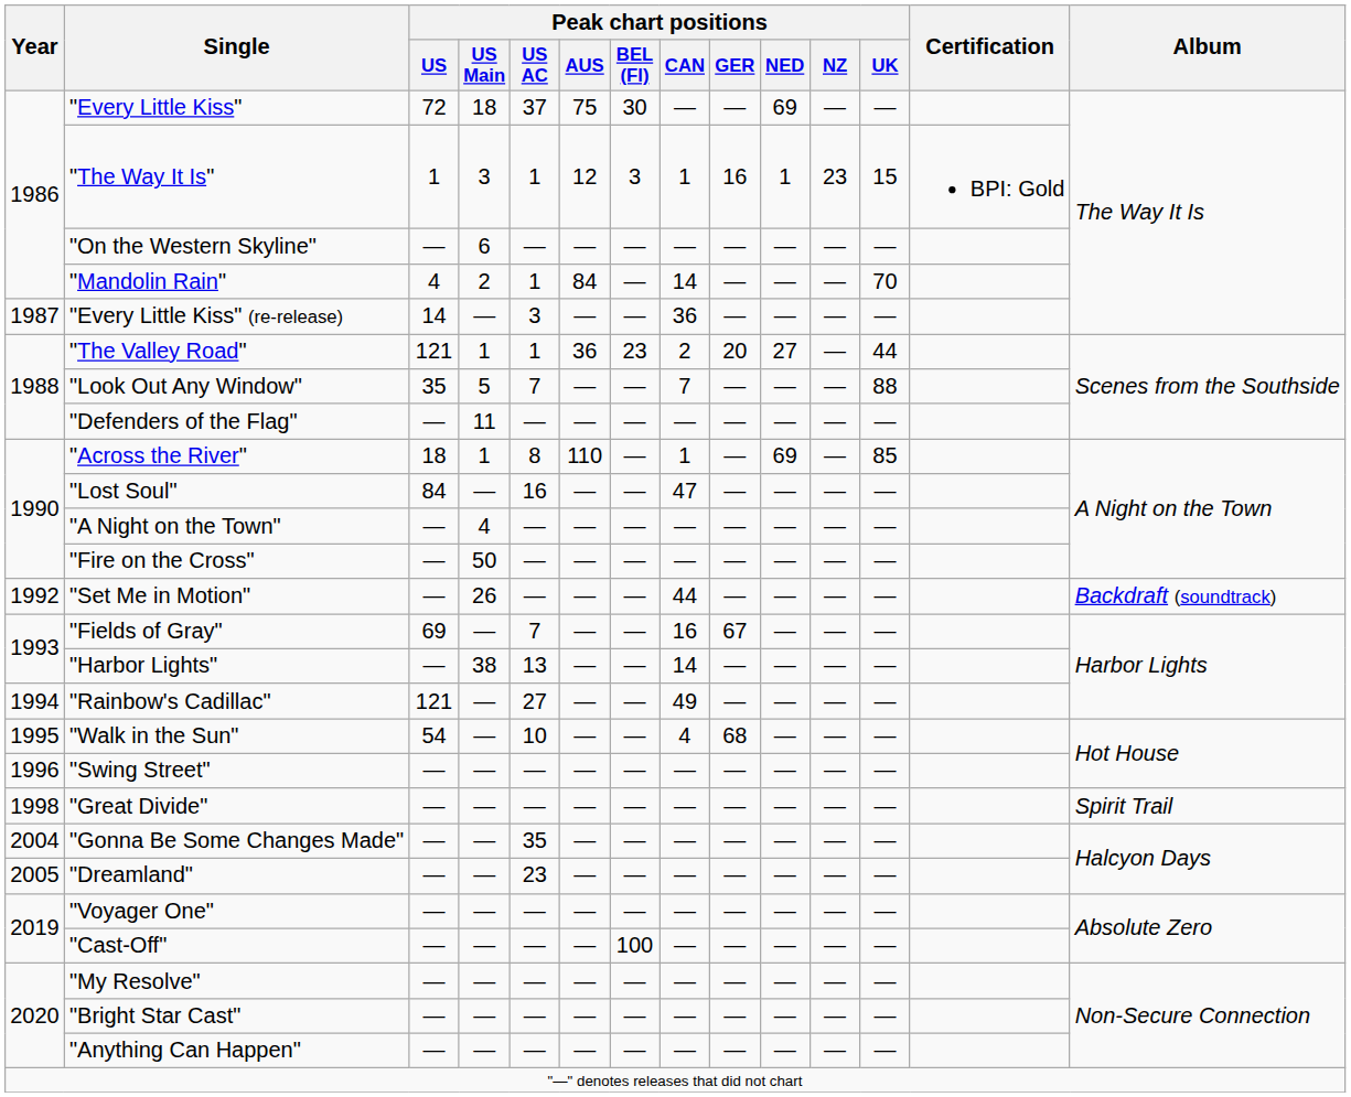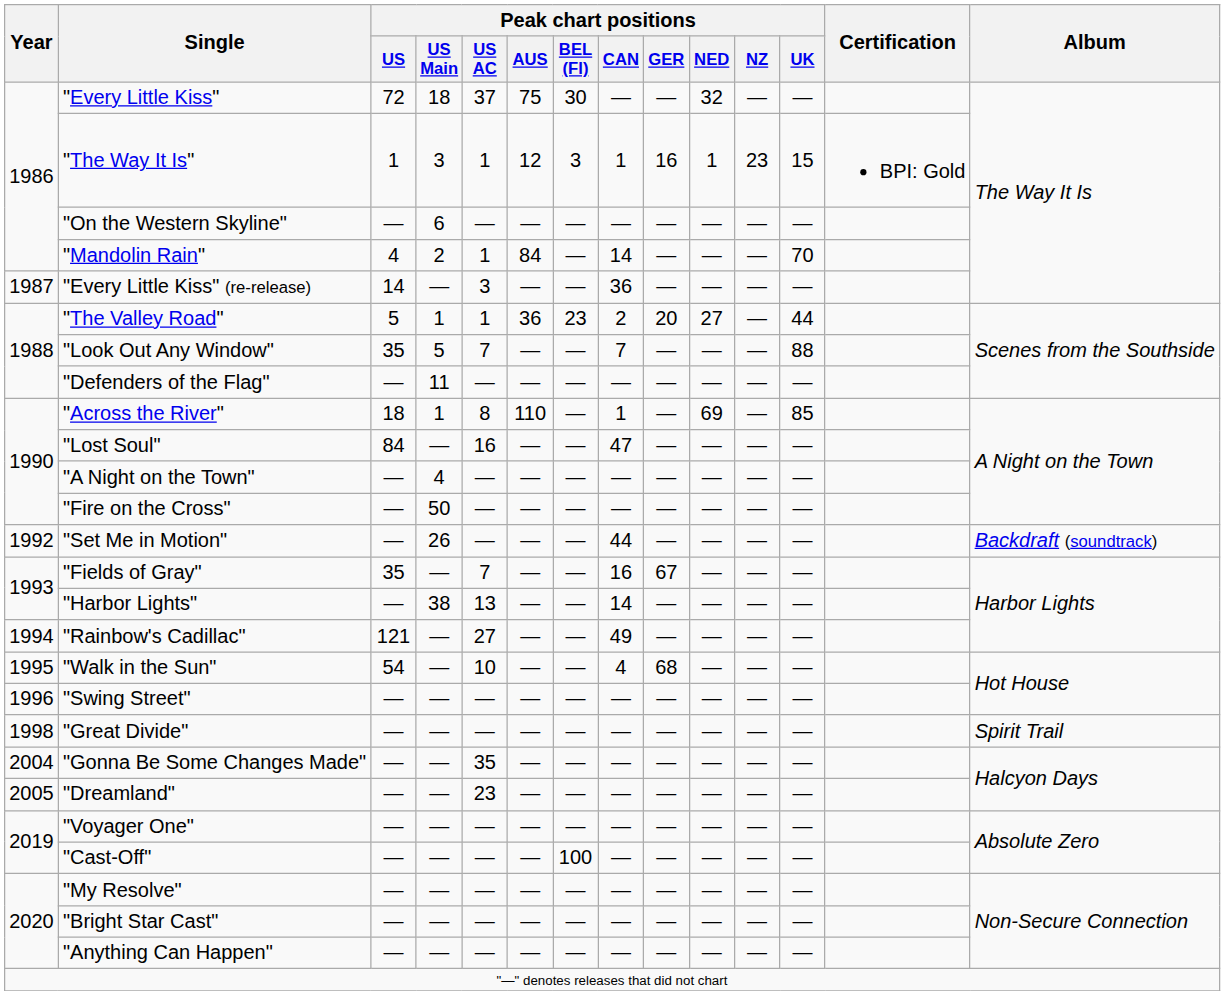"Every Little Kiss" | Peak chart positions / NED: 69 -> 32
"The Valley Road" | Peak chart positions / US: 121 -> 5
"Fields of Gray" | Peak chart positions / US: 69 -> 35
